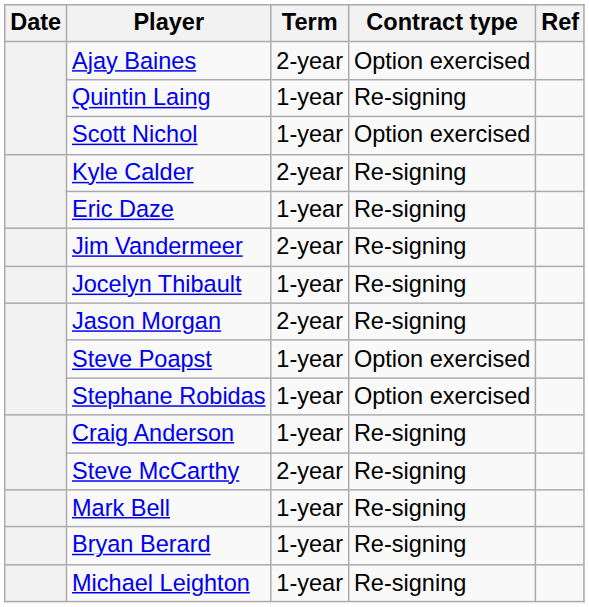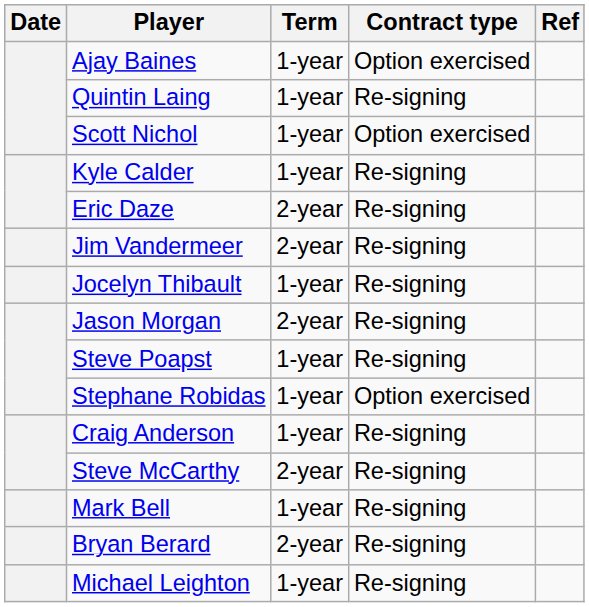Ajay Baines | Term: 2-year -> 1-year
Kyle Calder | Term: 2-year -> 1-year
Eric Daze | Term: 1-year -> 2-year
Steve Poapst | Contract type: Option exercised -> Re-signing
Bryan Berard | Term: 1-year -> 2-year
